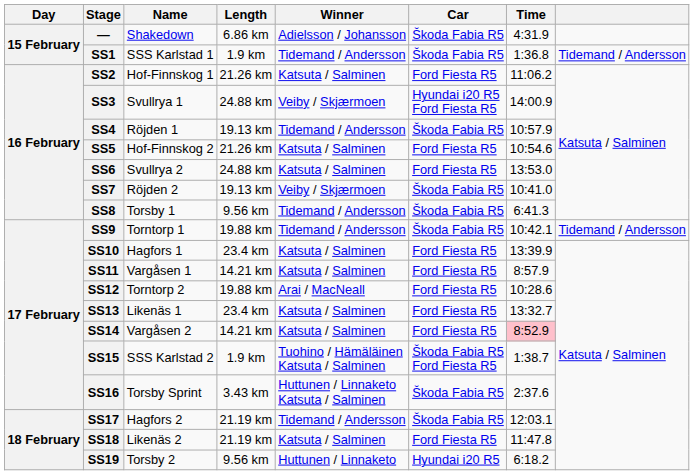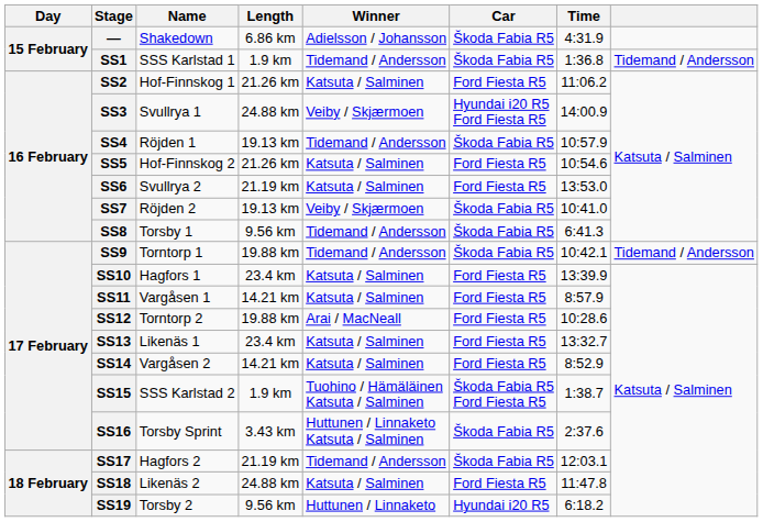SS6 | Length: 24.88 km -> 21.19 km
SS14 | Time: pink background -> no background
SS18 | Length: 21.19 km -> 24.88 km
